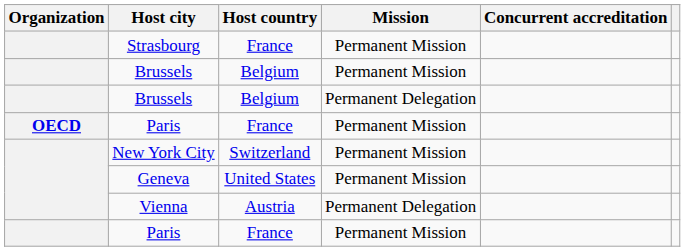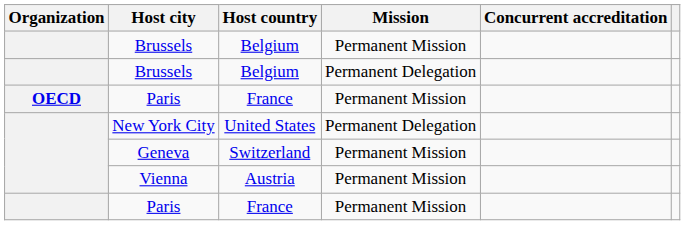- row: Strasbourg | France | Permanent Mission
New York City | Host country: Switzerland -> United States
New York City | Mission: Permanent Mission -> Permanent Delegation
Geneva | Host country: United States -> Switzerland
Vienna | Mission: Permanent Delegation -> Permanent Mission
